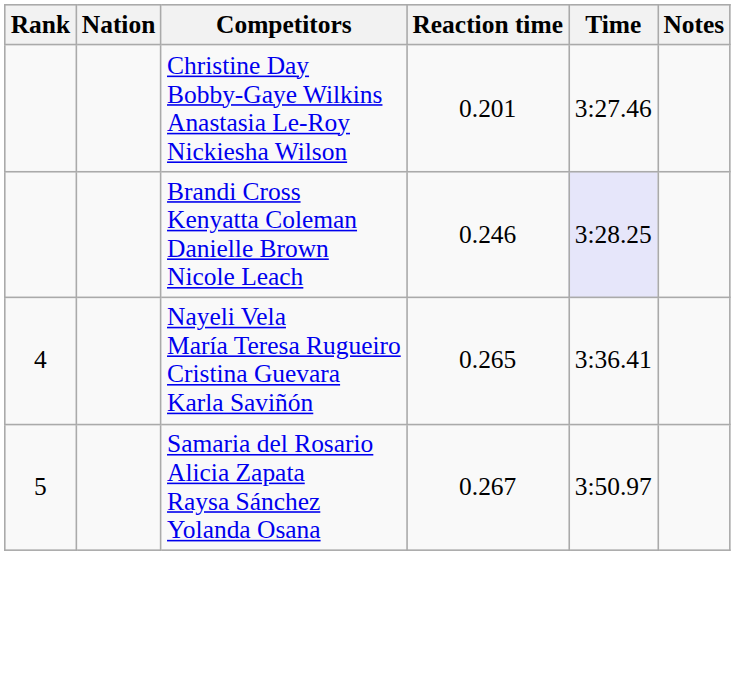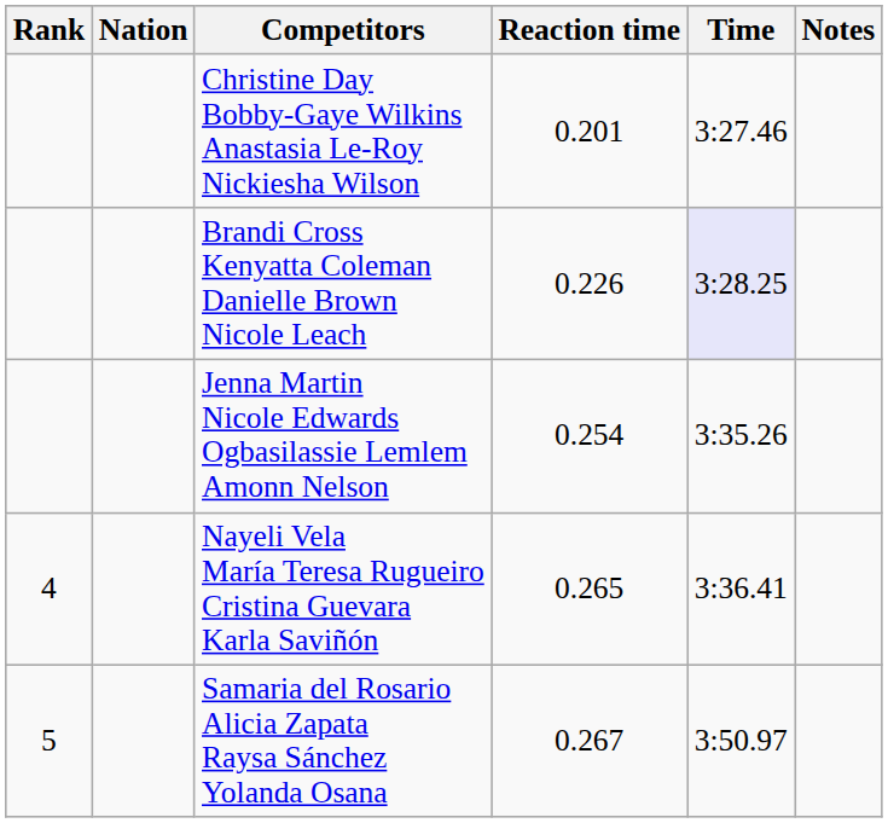Brandi Cross Kenyatta Coleman Danielle Brown Nicole Leach | Reaction time: 0.246 -> 0.226
+ row: Jenna Martin Nicole Edwards Ogbasilassie Lemlem Amonn Nelson | 0.254 | 3:35.26
